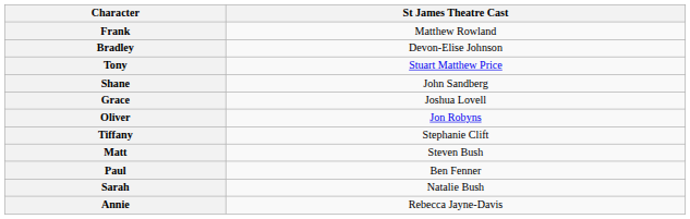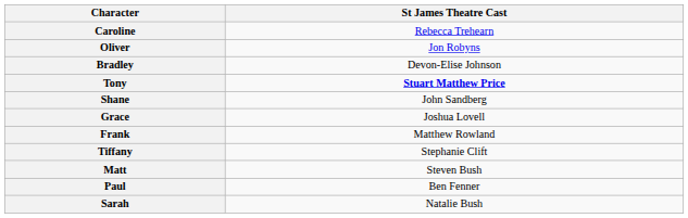+ row: Caroline | Rebecca Trehearn
rows swapped: Oliver <-> Frank
Tony | St James Theatre Cast: normal -> bold
- row: Annie | Rebecca Jayne-Davis
